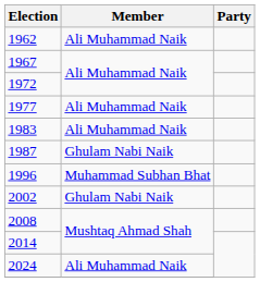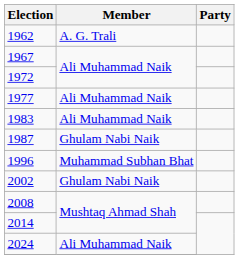1962 | Member: Ali Muhammad Naik -> A. G. Trali
